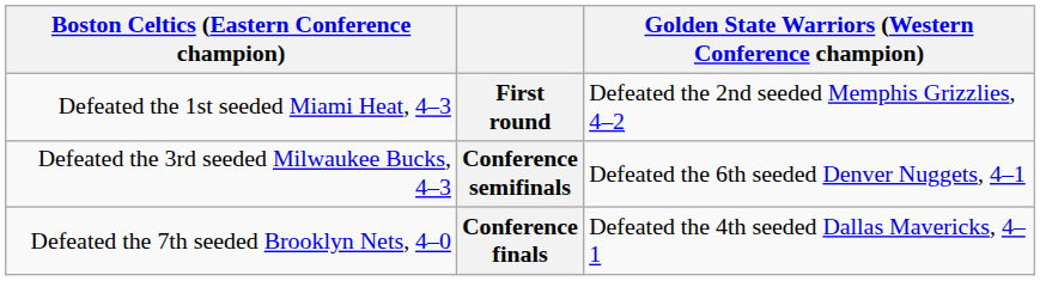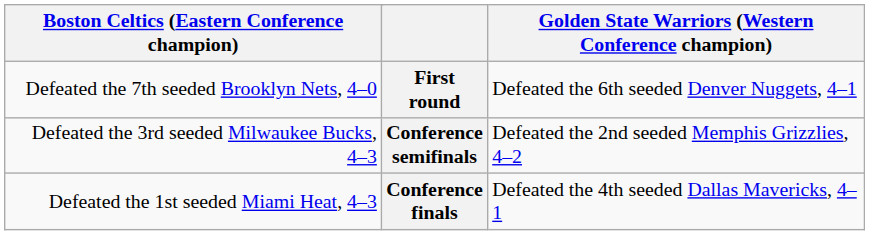First round | column 1: Defeated the 1st seeded Miami Heat, 4–3 -> Defeated the 7th seeded Brooklyn Nets, 4–0
First round | column 4: Defeated the 2nd seeded Memphis Grizzlies, 4–2 -> Defeated the 6th seeded Denver Nuggets, 4–1
Conference semifinals | column 4: Defeated the 6th seeded Denver Nuggets, 4–1 -> Defeated the 2nd seeded Memphis Grizzlies, 4–2
Conference finals | column 1: Defeated the 7th seeded Brooklyn Nets, 4–0 -> Defeated the 1st seeded Miami Heat, 4–3
